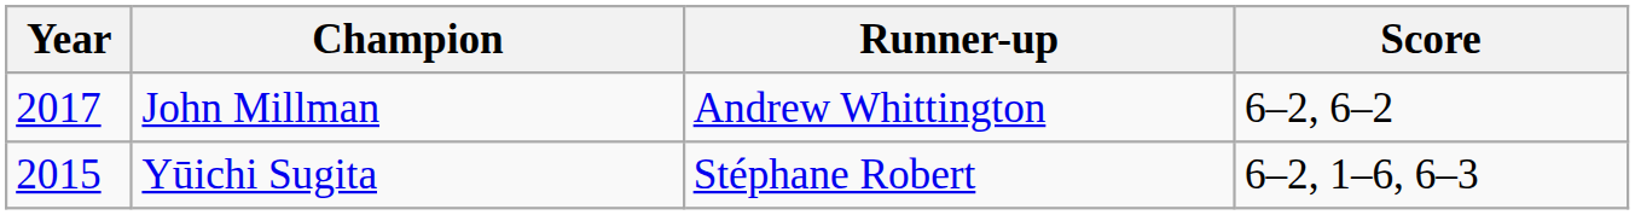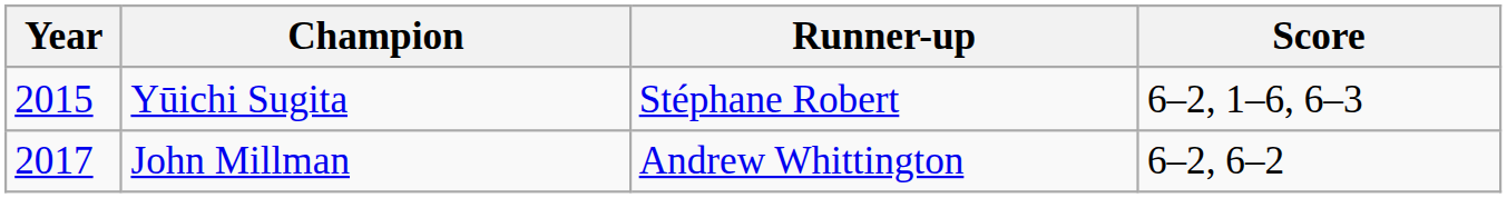rows swapped: Yūichi Sugita <-> John Millman
